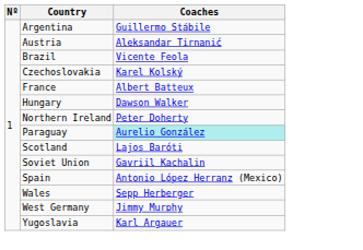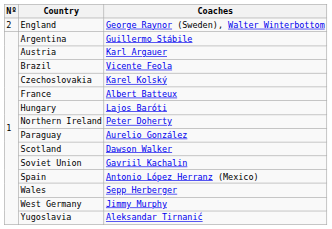+ row: 2 | England | George Raynor (Sweden), Walter Winterbottom
Austria | Coaches: Aleksandar Tirnanić -> Karl Argauer
Hungary | Coaches: Dawson Walker -> Lajos Baróti
Paraguay | Coaches: paleturquoise background -> no background
Scotland | Coaches: Lajos Baróti -> Dawson Walker
Yugoslavia | Coaches: Karl Argauer -> Aleksandar Tirnanić
